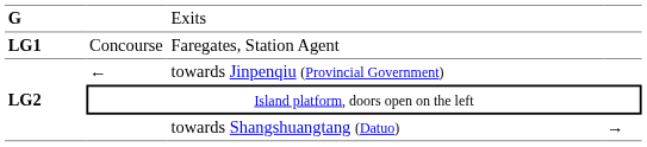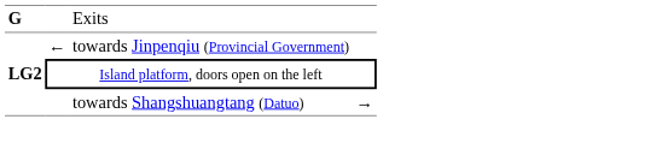- row: LG1 | Concourse | Faregates, Station Agent
